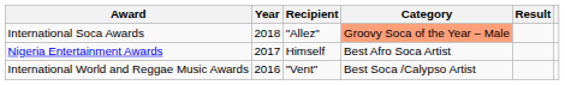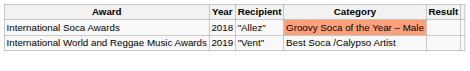- row: Nigeria Entertainment Awards | 2017 | Himself | Best Afro Soca Artist
International World and Reggae Music Awards | Year: 2016 -> 2019
